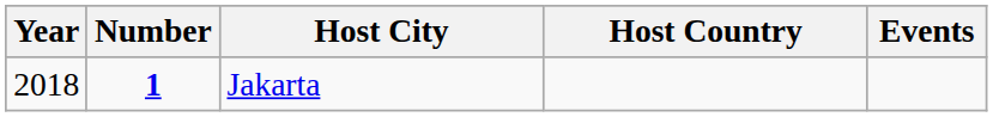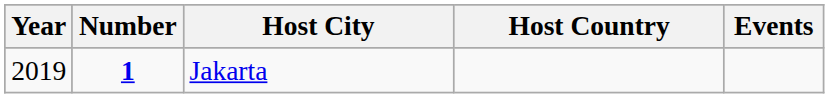Jakarta | Year: 2018 -> 2019
